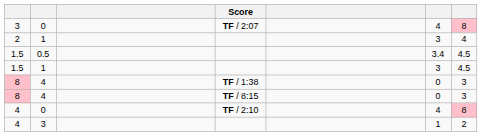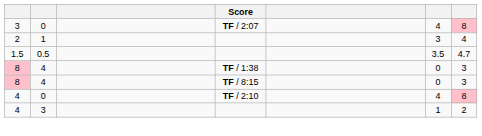1.5 / 0.5 | column 6: 3.4 -> 3.5
1.5 / 0.5 | column 7: 4.5 -> 4.7
- row: 1.5 | 1 | 3 | 4.5
